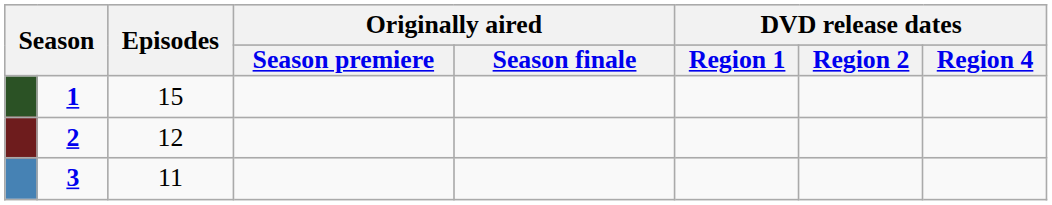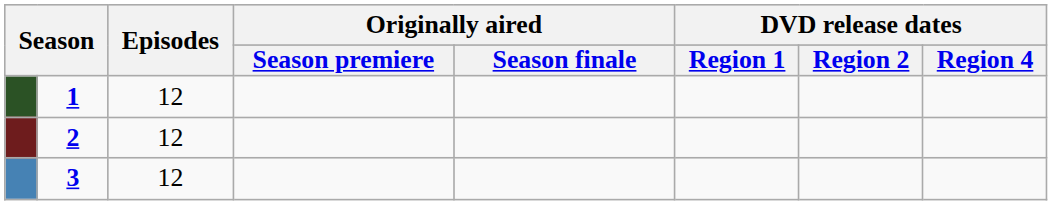1 | Episodes: 15 -> 12
3 | Episodes: 11 -> 12
